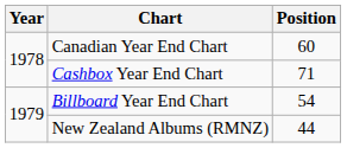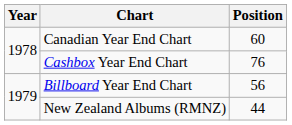Cashbox Year End Chart | Position: 71 -> 76
Billboard Year End Chart | Position: 54 -> 56
